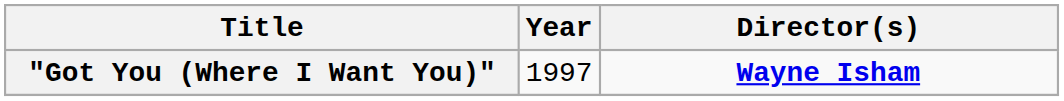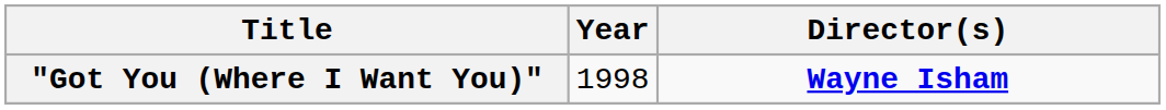"Got You (Where I Want You)" | Year: 1997 -> 1998
